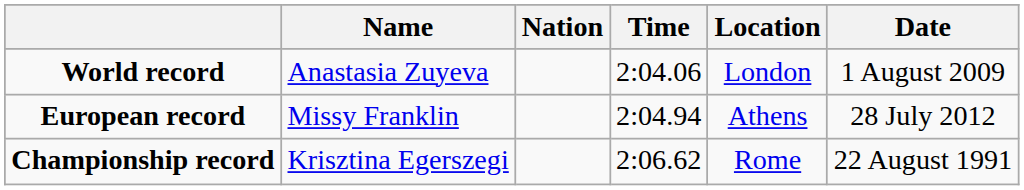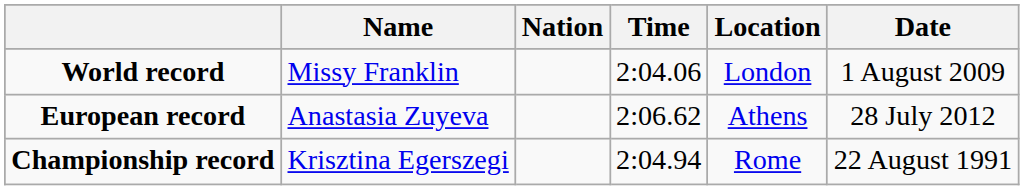World record | Name: Anastasia Zuyeva -> Missy Franklin
European record | Name: Missy Franklin -> Anastasia Zuyeva
European record | Time: 2:04.94 -> 2:06.62
Championship record | Time: 2:06.62 -> 2:04.94
